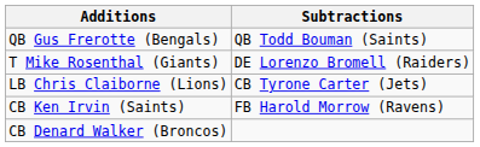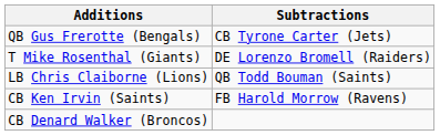QB Gus Frerotte (Bengals) | Subtractions: QB Todd Bouman (Saints) -> CB Tyrone Carter (Jets)
LB Chris Claiborne (Lions) | Subtractions: CB Tyrone Carter (Jets) -> QB Todd Bouman (Saints)
